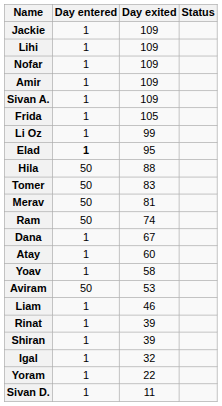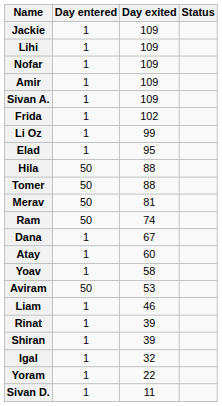Frida | Day exited: 105 -> 102
Elad | Day entered: bold -> normal
Tomer | Day exited: 83 -> 88
